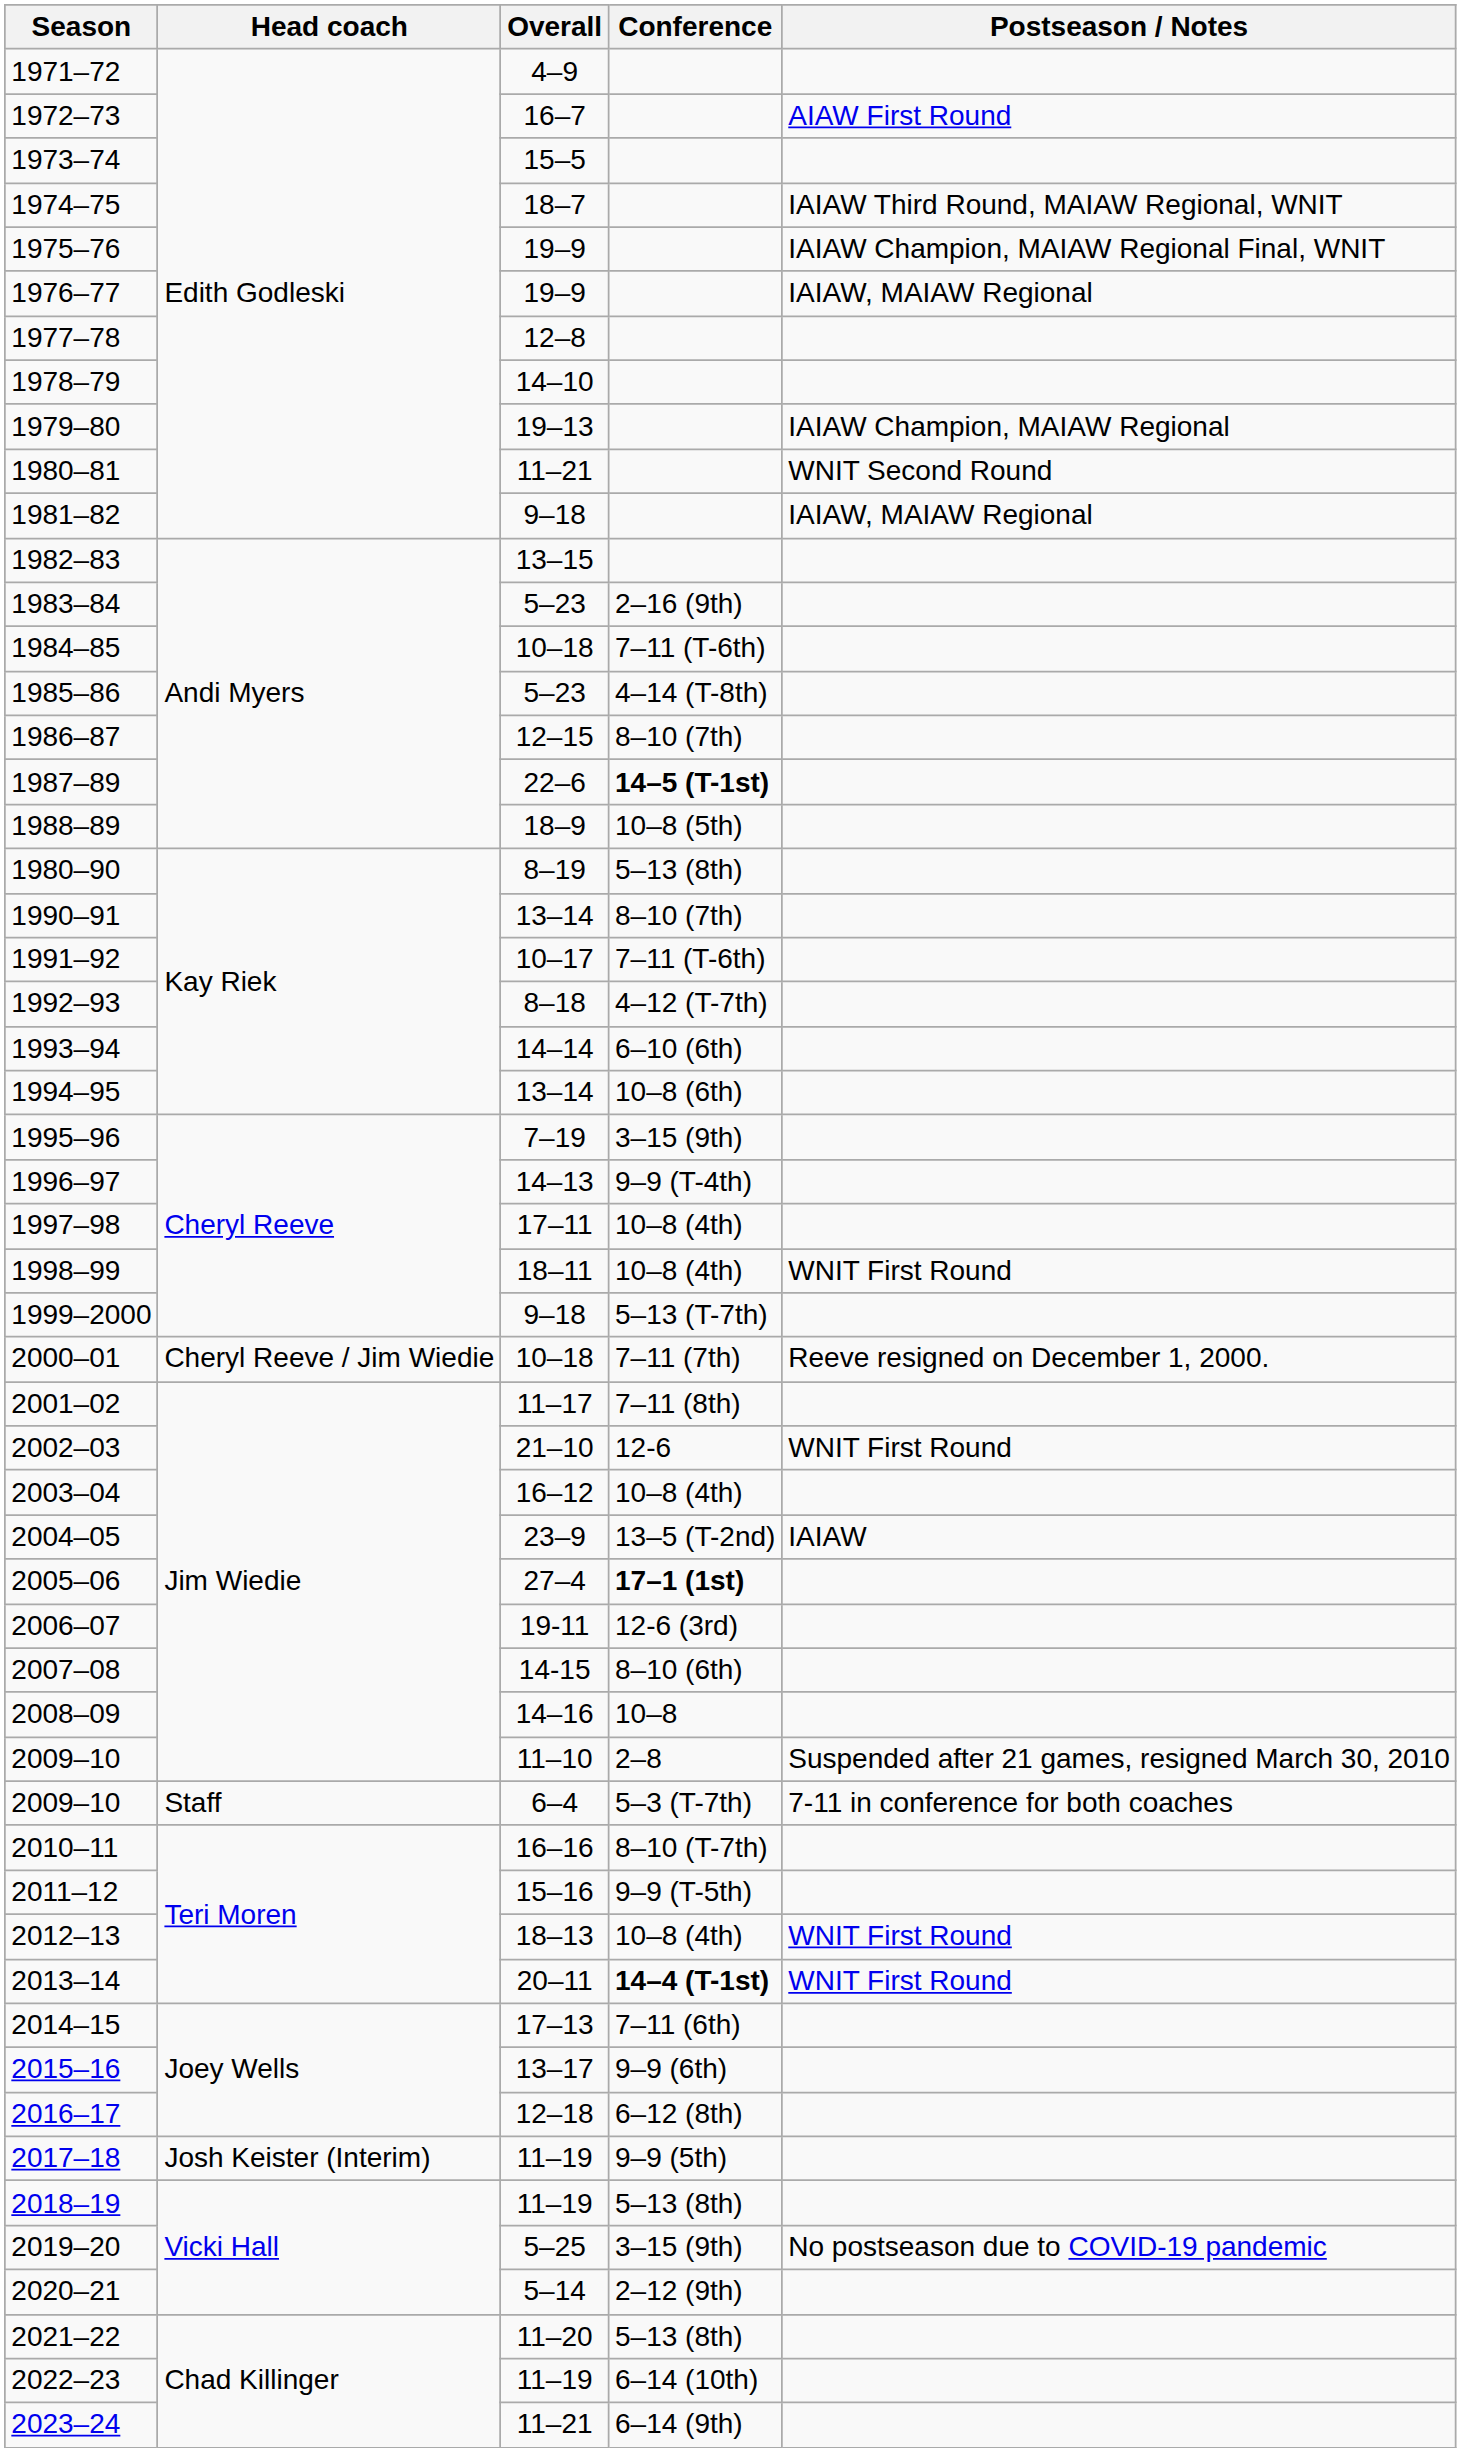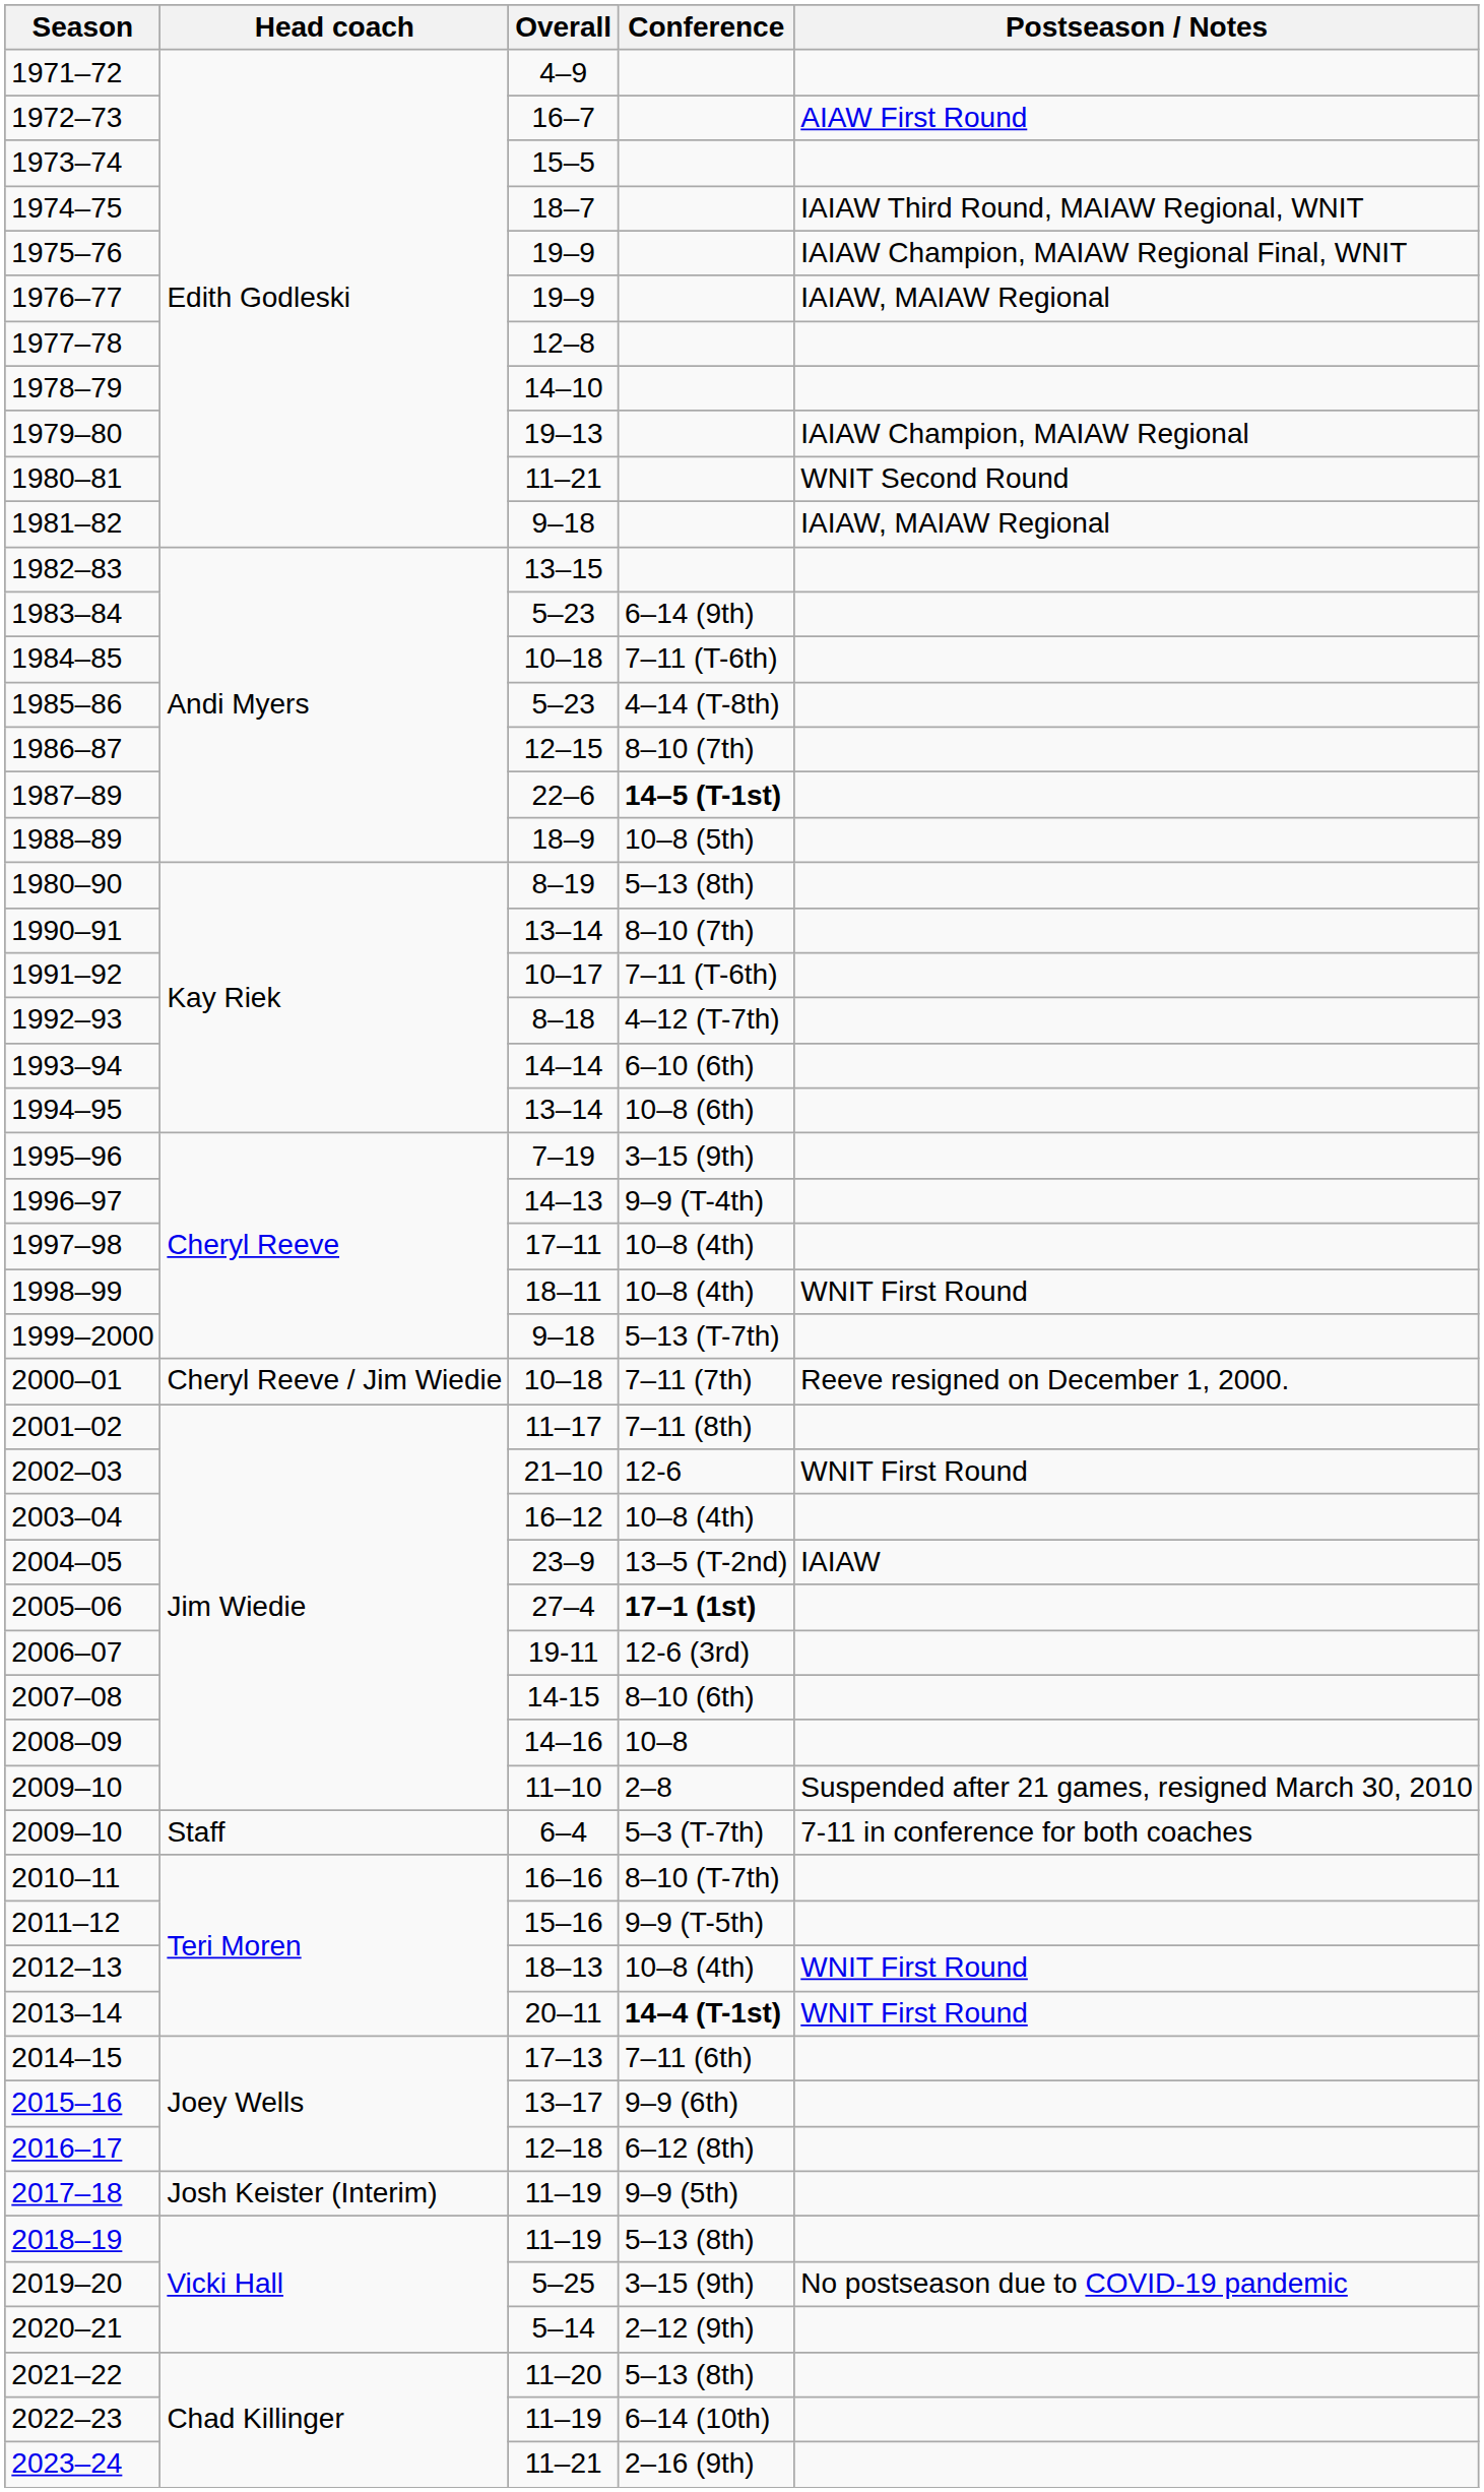1983–84 | Conference: 2–16 (9th) -> 6–14 (9th)
2023–24 | Conference: 6–14 (9th) -> 2–16 (9th)
